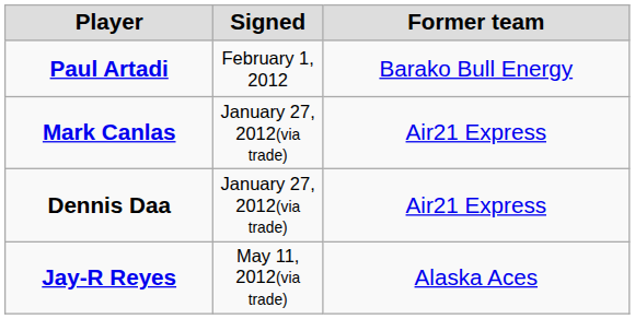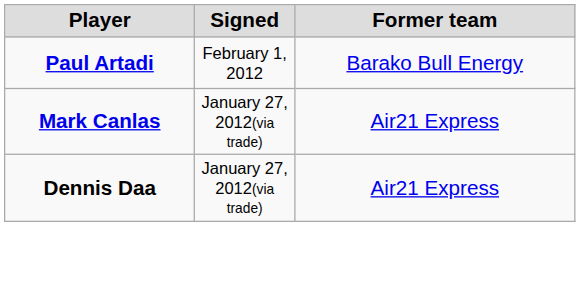- row: Jay-R Reyes | May 11, 2012(via trade) | Alaska Aces
